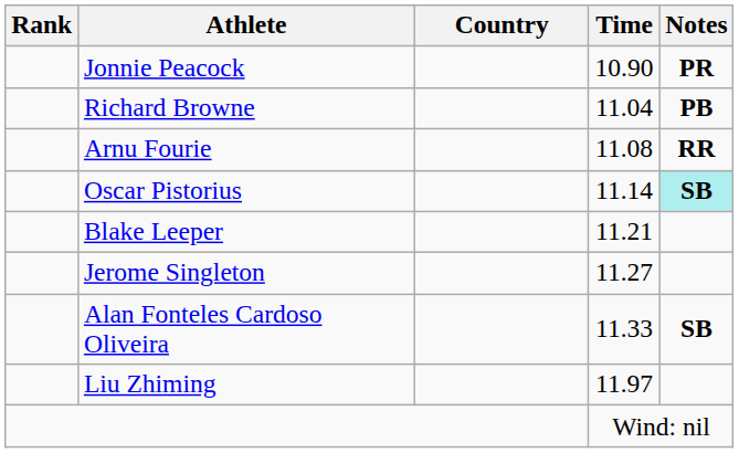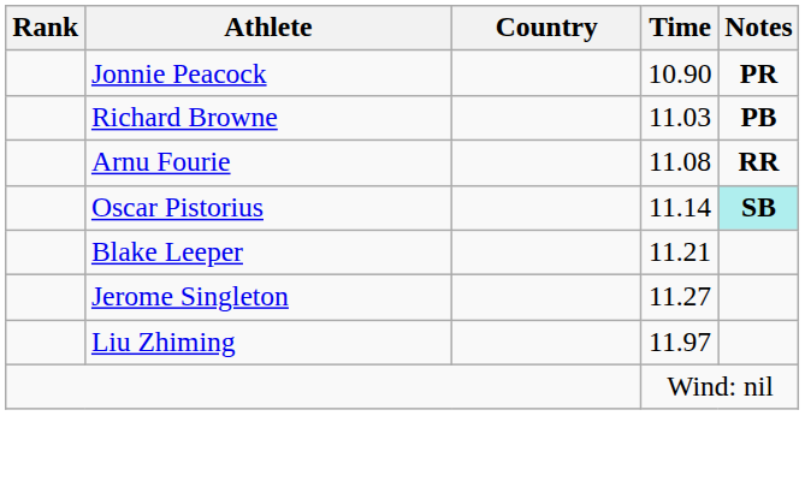Richard Browne | Time: 11.04 -> 11.03
- row: Alan Fonteles Cardoso Oliveira | 11.33 | SB
